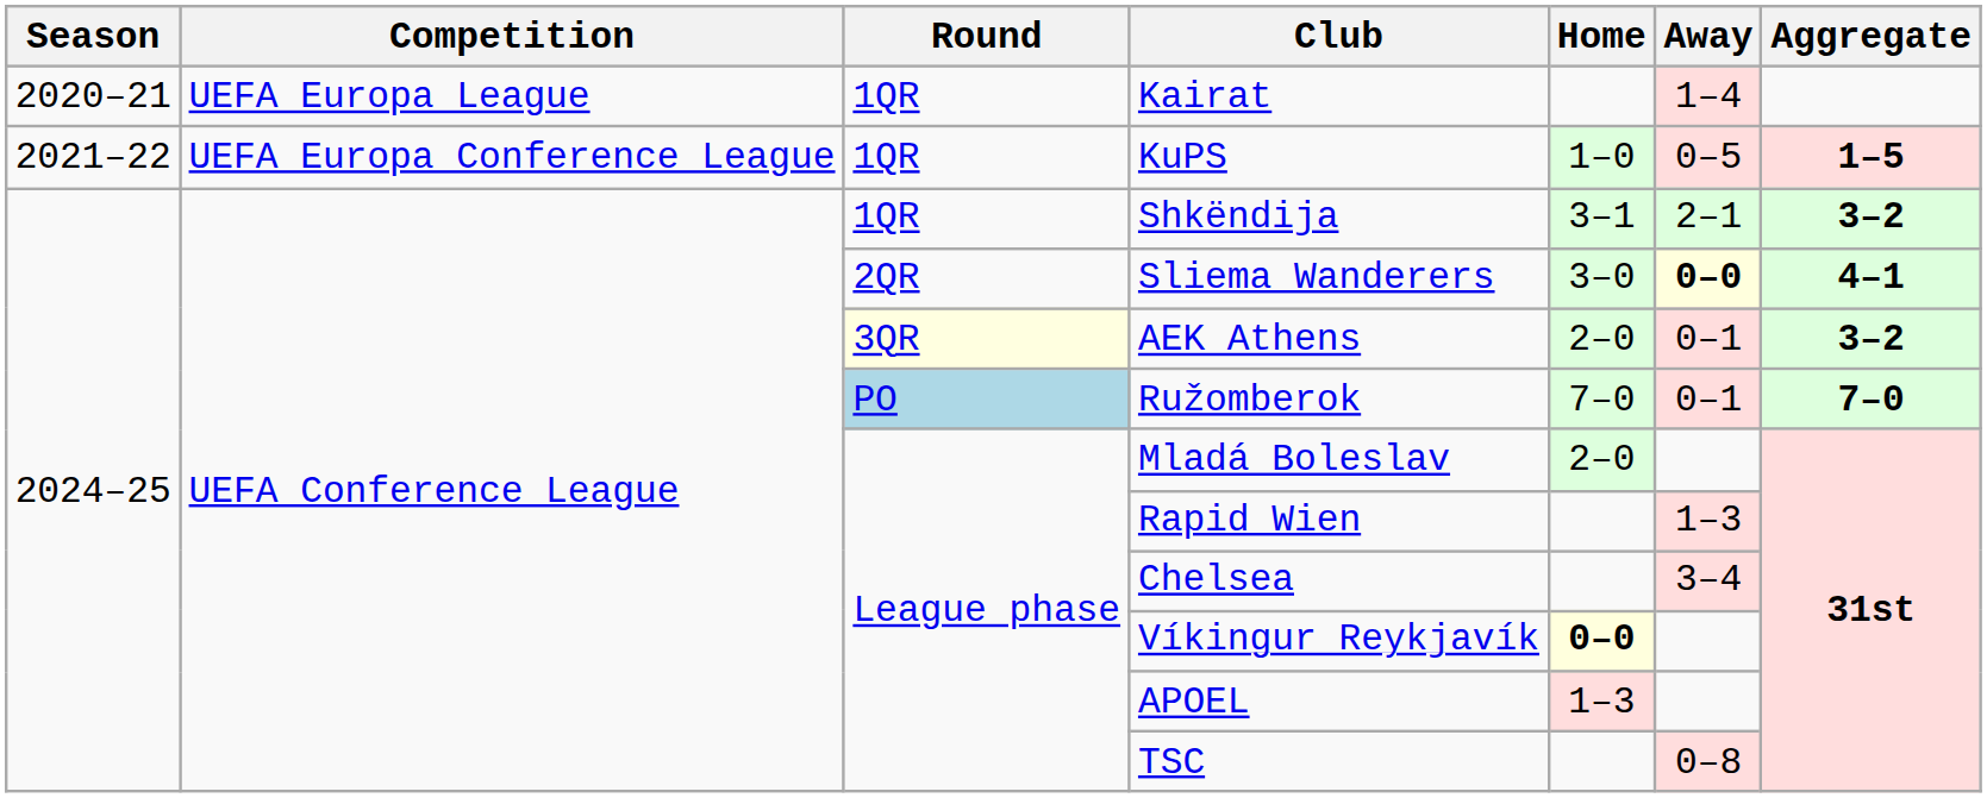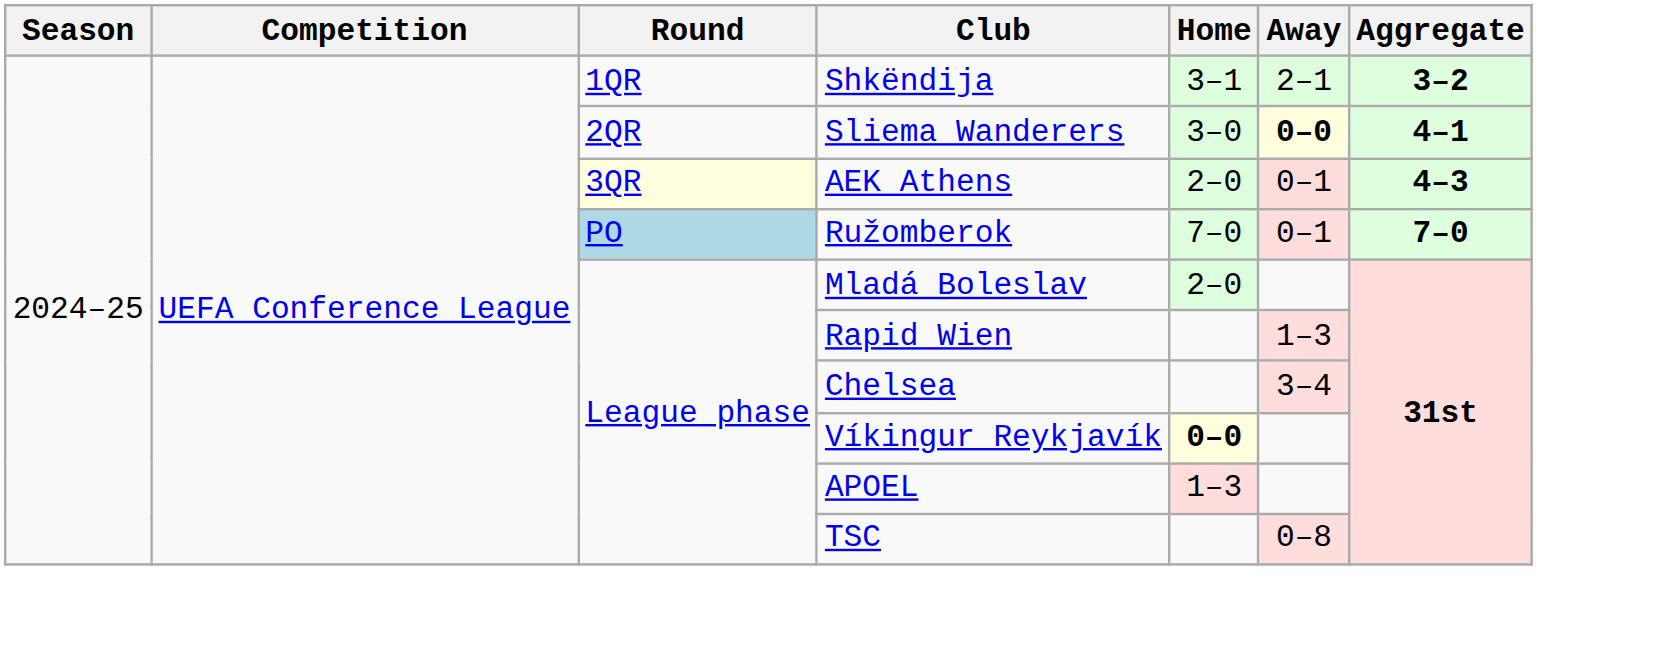- row: 2020–21 | UEFA Europa League | 1QR | Kairat | 1–4
- row: 2021–22 | UEFA Europa Conference League | 1QR | KuPS | 1–0 | 0–5 | 1–5
AEK Athens | Aggregate: 3–2 -> 4–3
